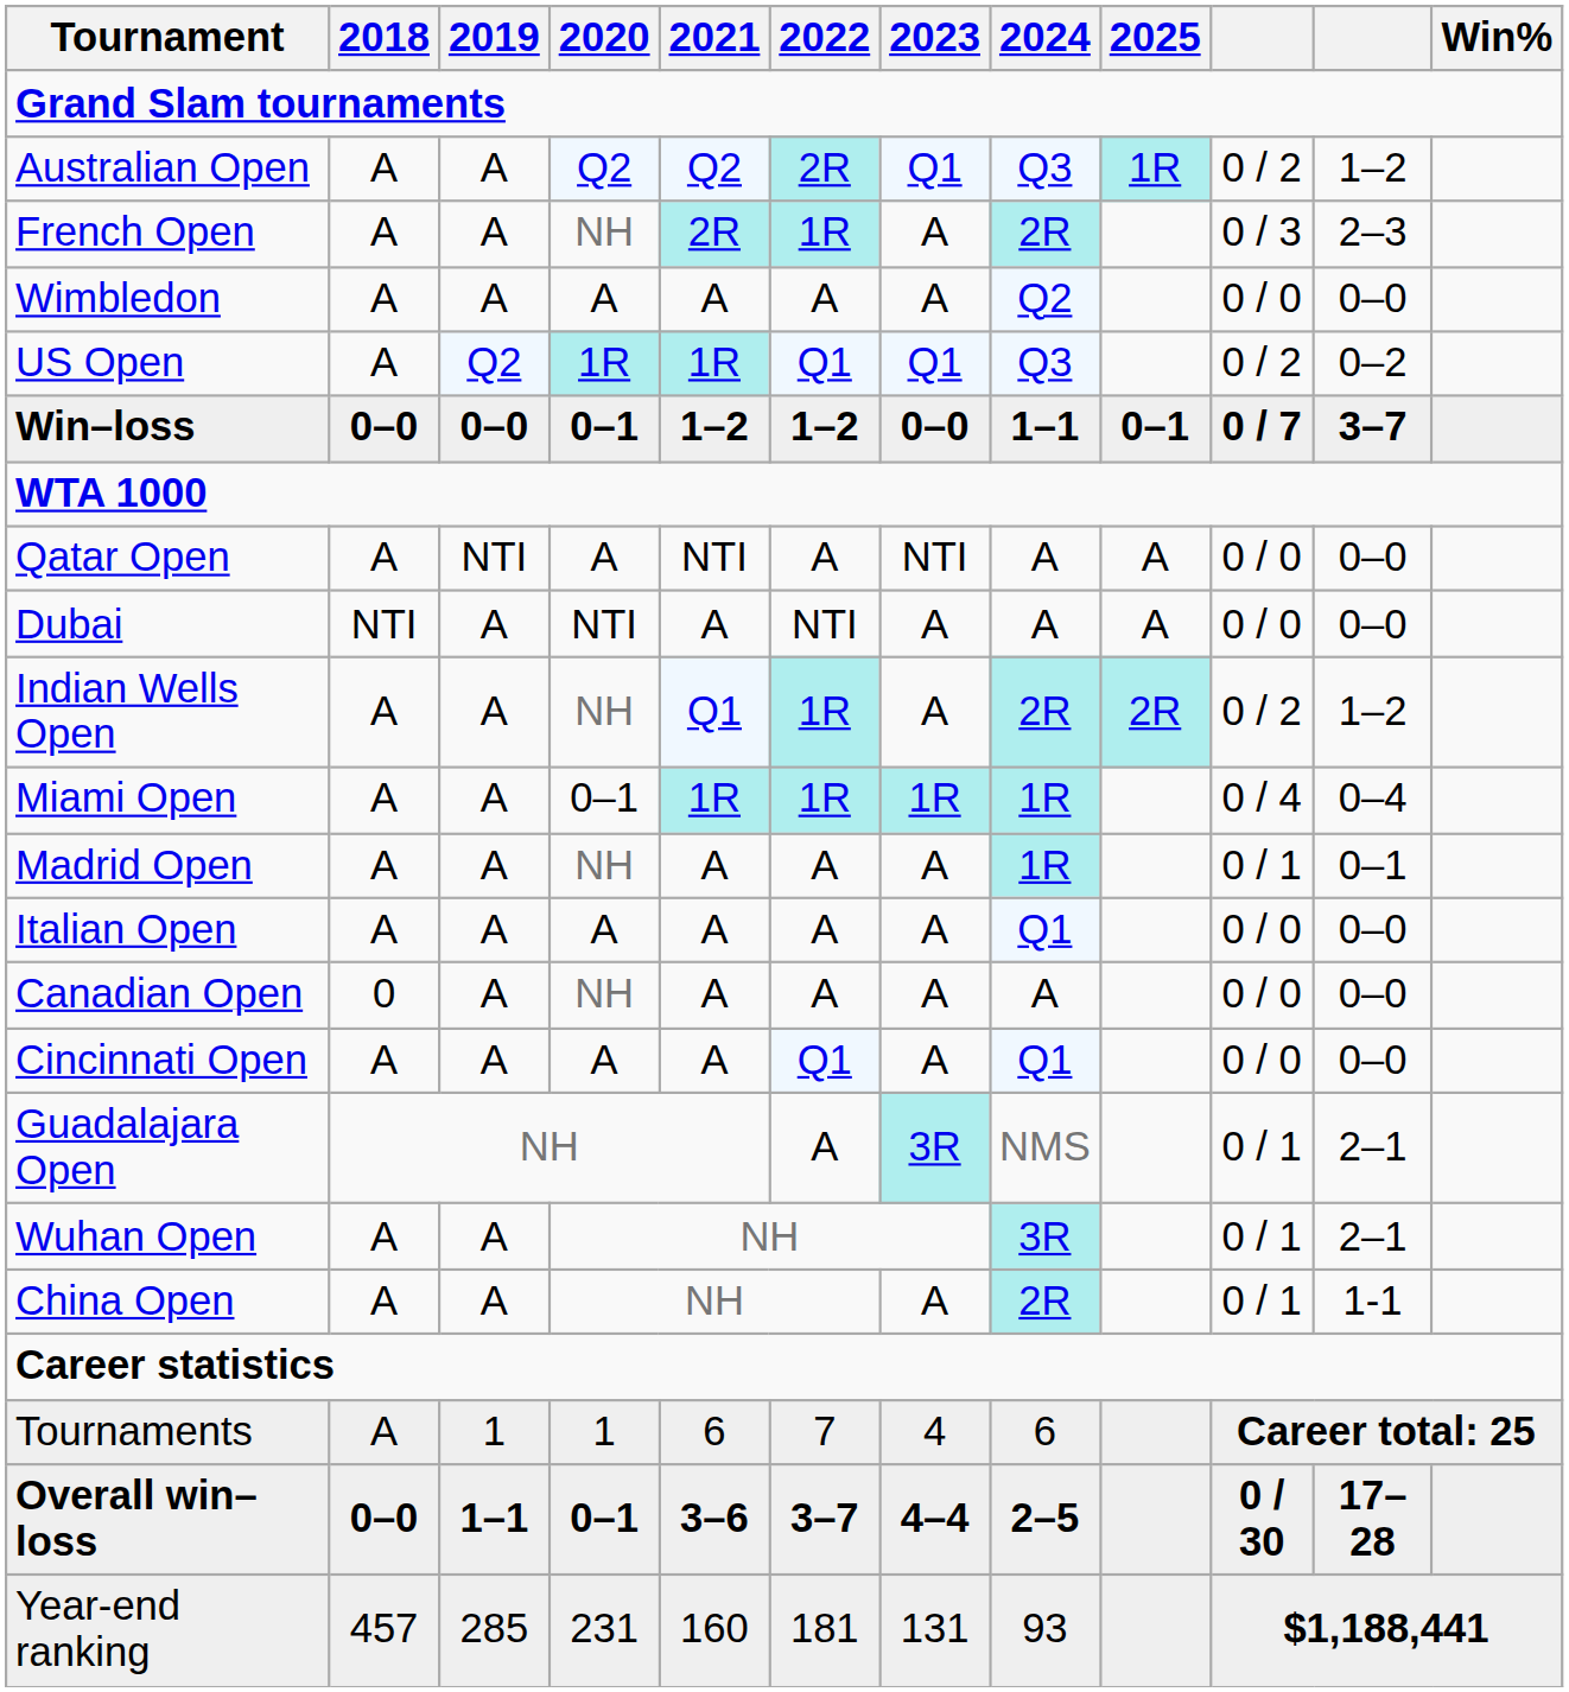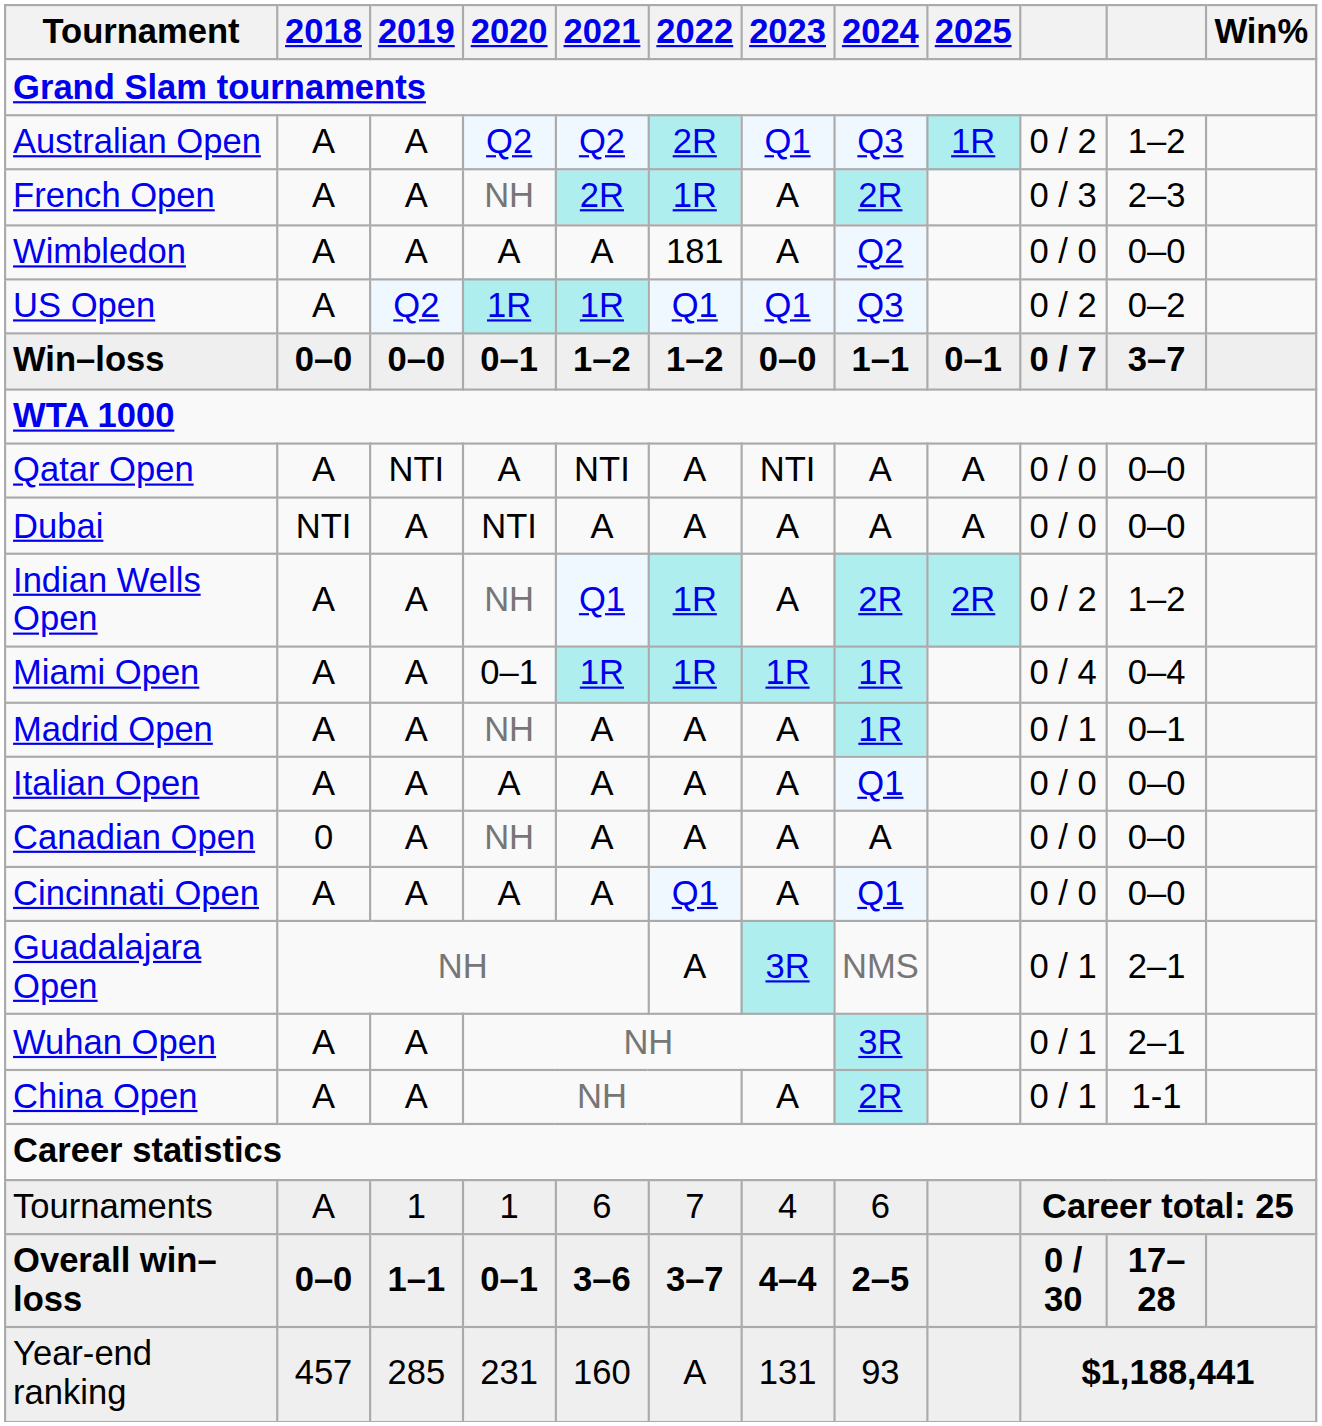Wimbledon | 2022: A -> 181
Dubai | 2022: NTI -> A
Year-end ranking | 2022: 181 -> A
